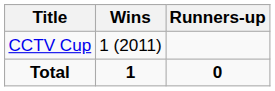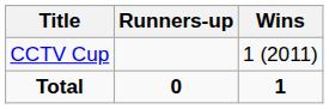columns swapped: Wins <-> Runners-up
